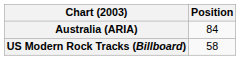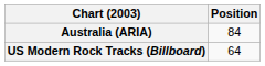US Modern Rock Tracks (Billboard) | Position: 58 -> 64
